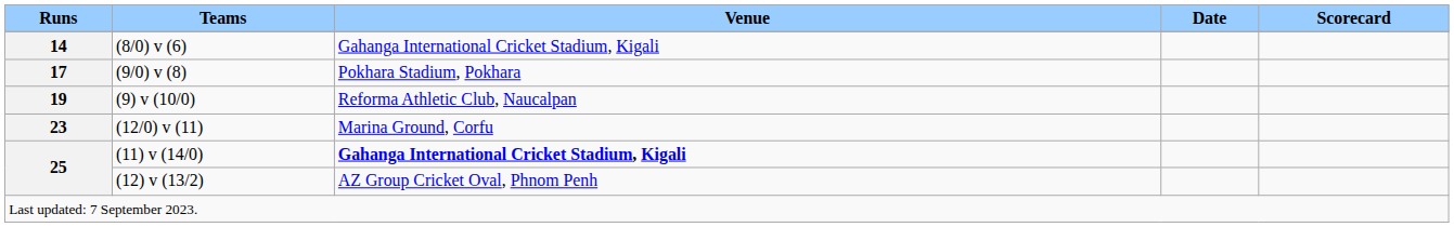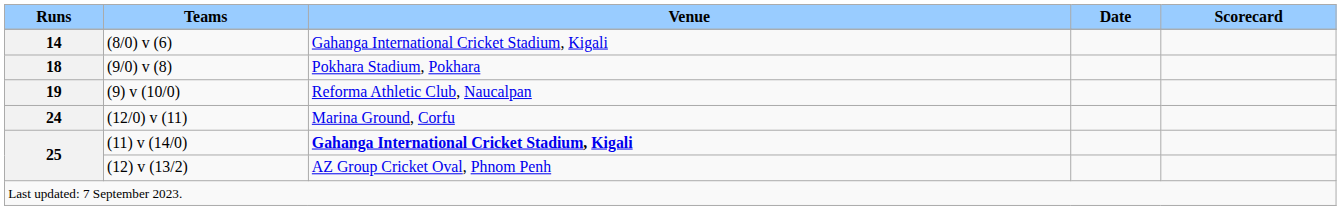(9/0) v (8) | Runs: 17 -> 18
(12/0) v (11) | Runs: 23 -> 24
